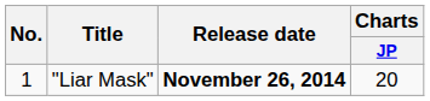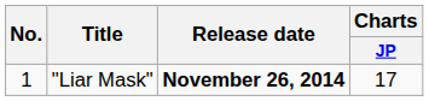"Liar Mask" | Charts / JP: 20 -> 17
